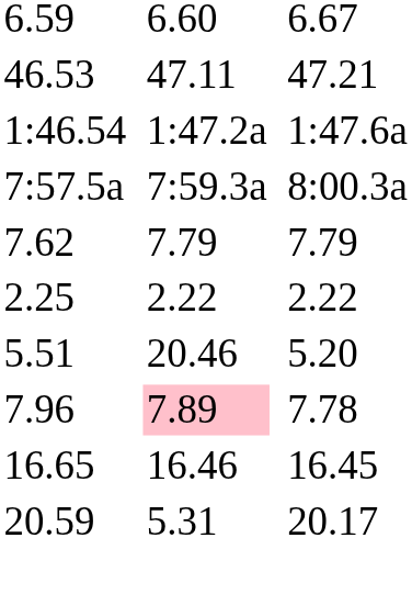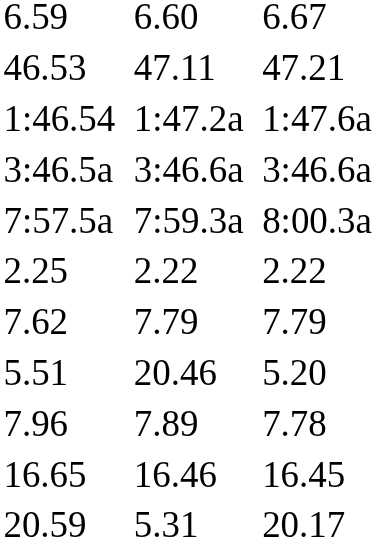+ row: 3:46.5a | 3:46.6a | 3:46.6a
rows swapped: 7.62 <-> 2.25
7.96 | column 5: pink background -> no background
